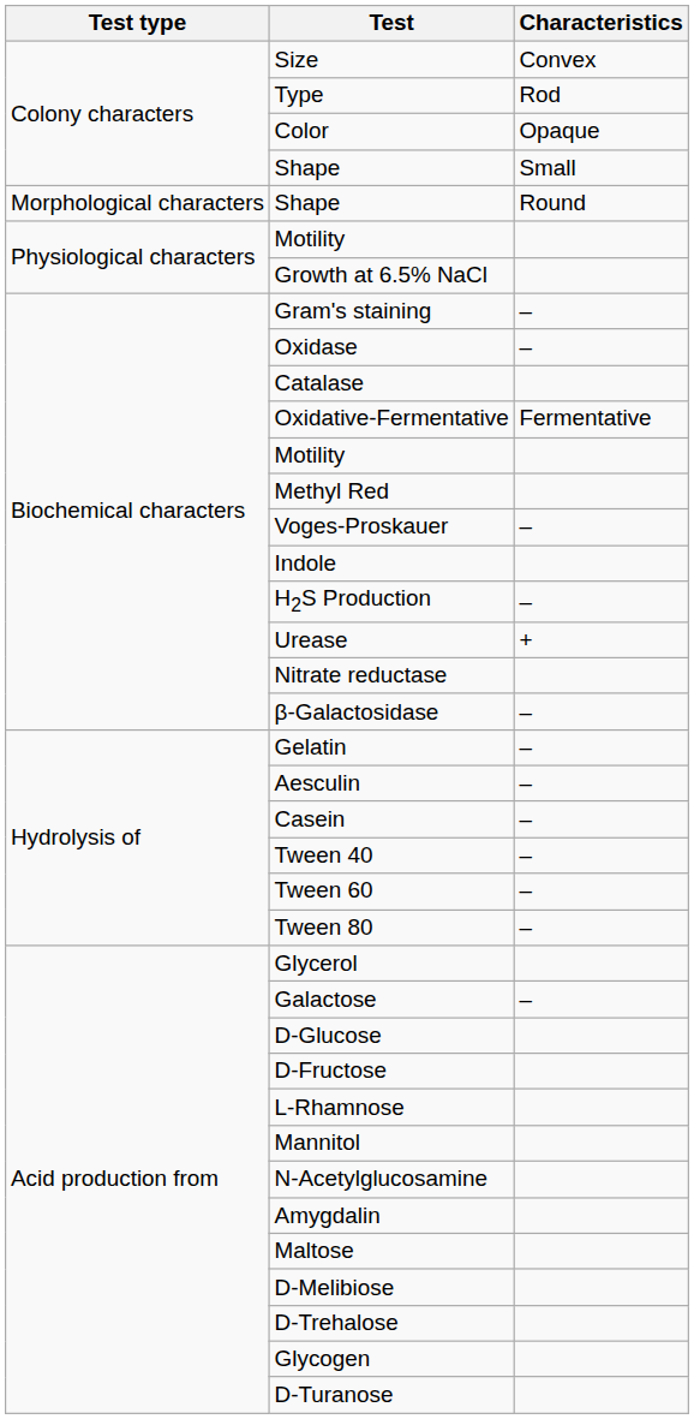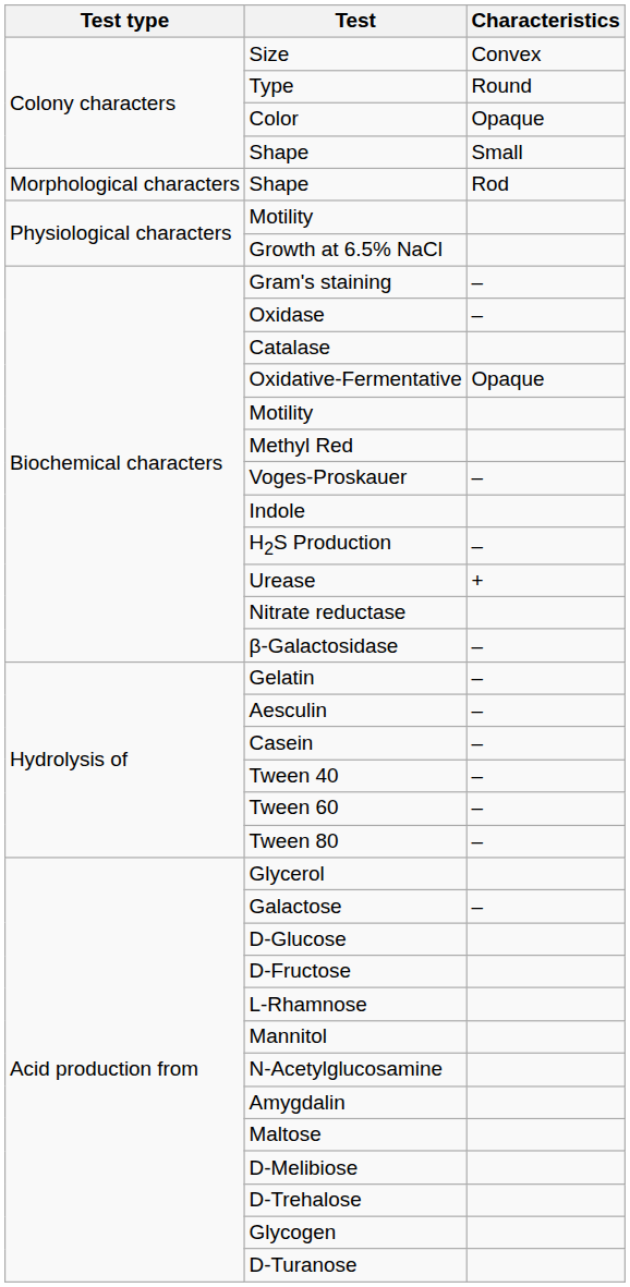Type | Characteristics: Rod -> Round
Morphological characters / Shape | Characteristics: Round -> Rod
Oxidative-Fermentative | Characteristics: Fermentative -> Opaque
